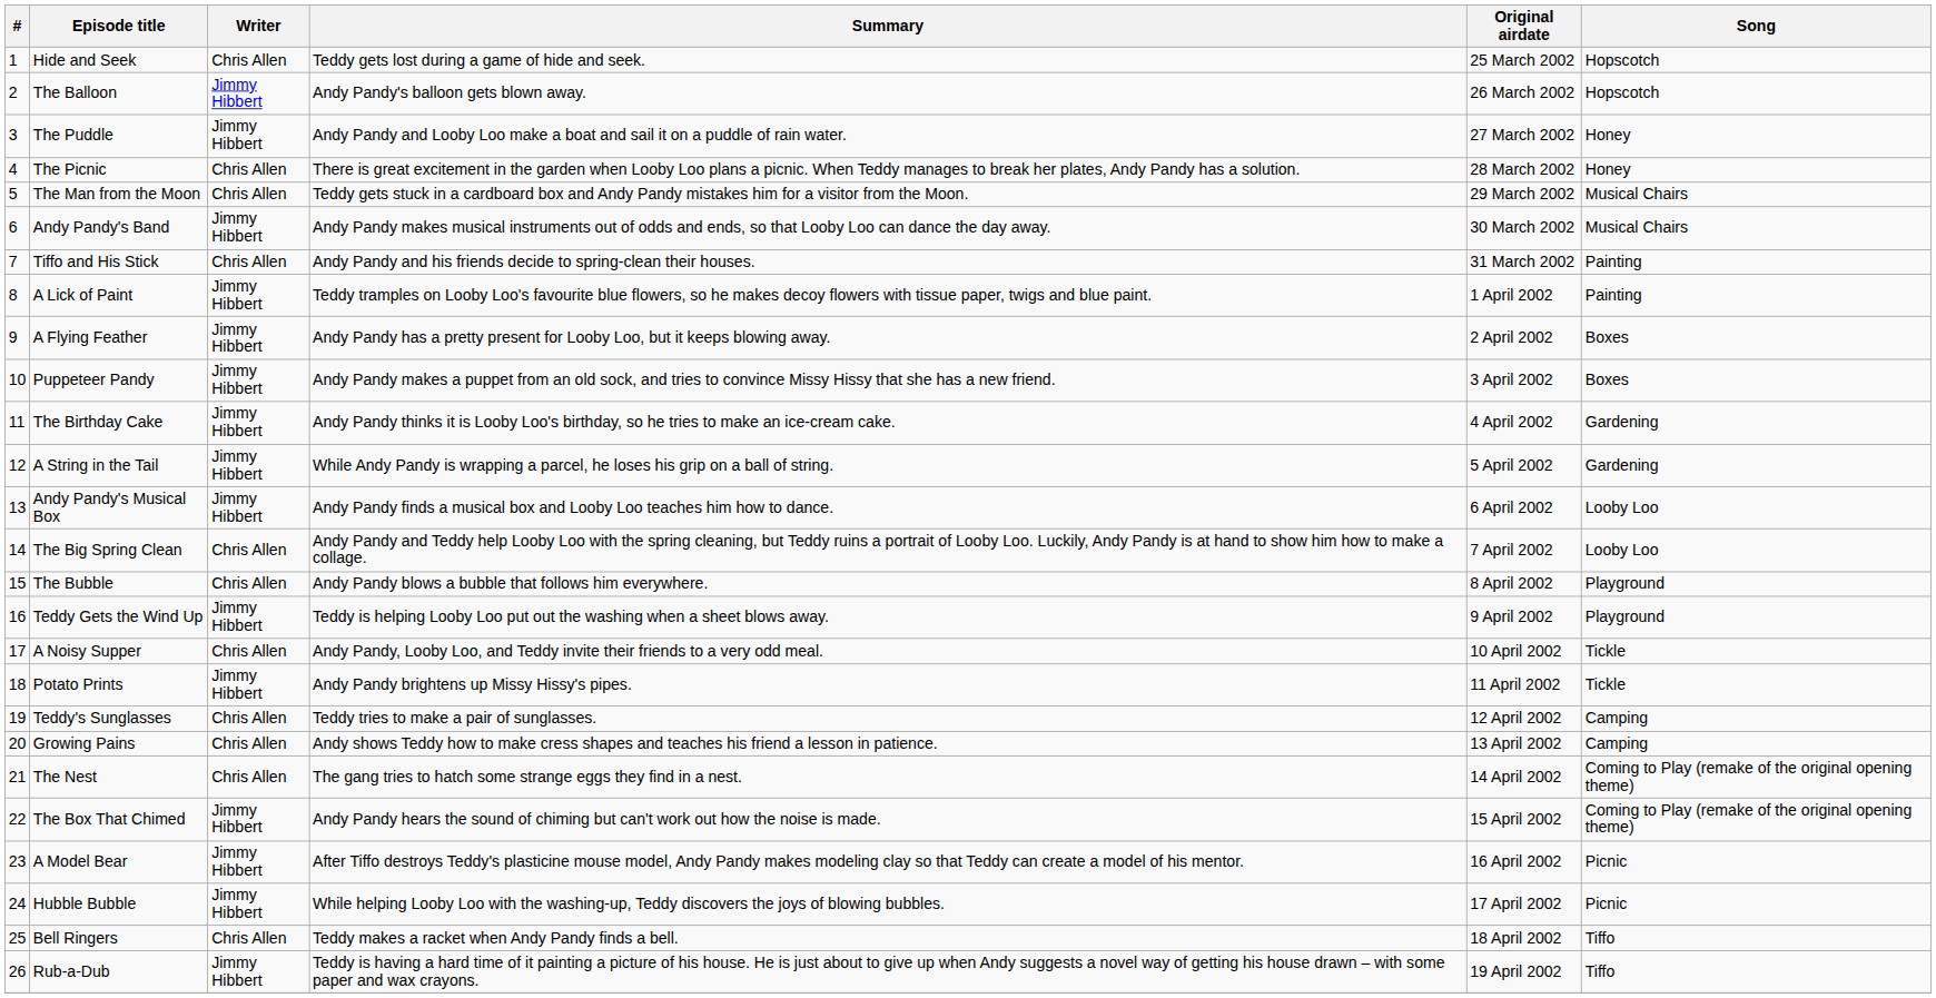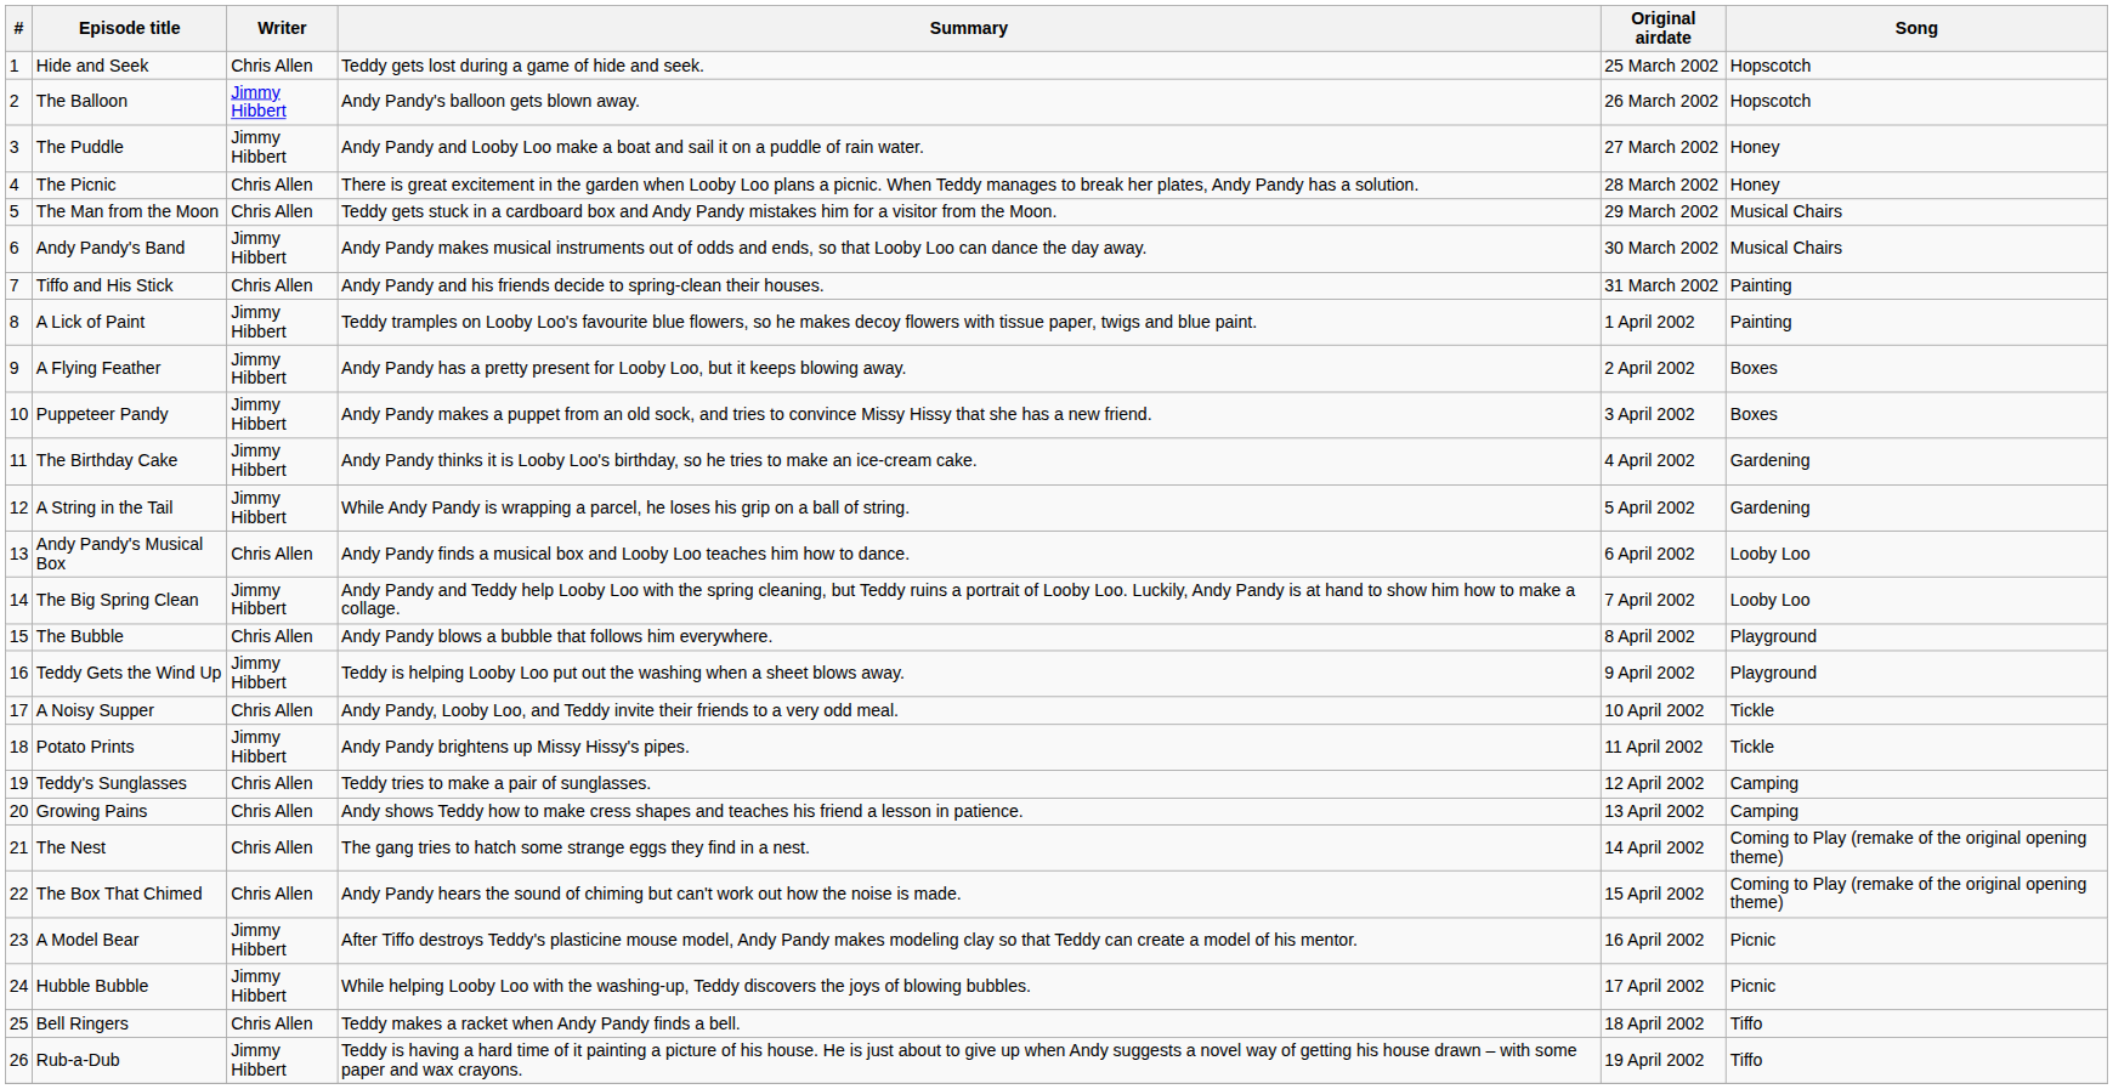Andy Pandy's Musical Box | Writer: Jimmy Hibbert -> Chris Allen
The Big Spring Clean | Writer: Chris Allen -> Jimmy Hibbert
The Box That Chimed | Writer: Jimmy Hibbert -> Chris Allen
